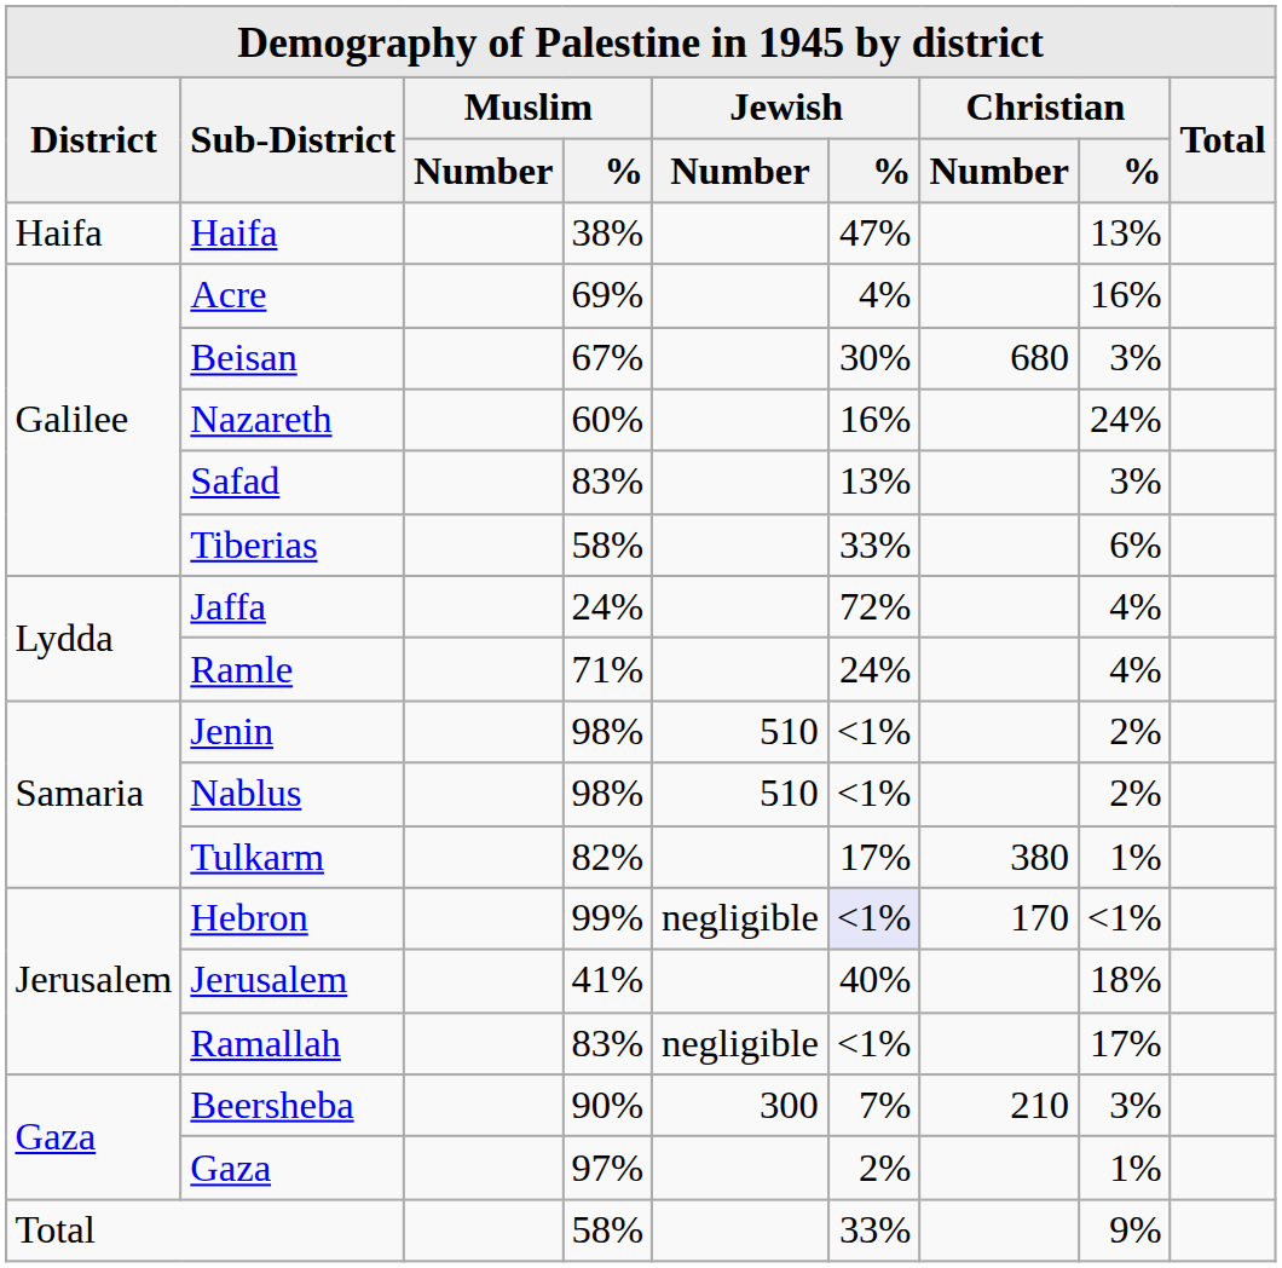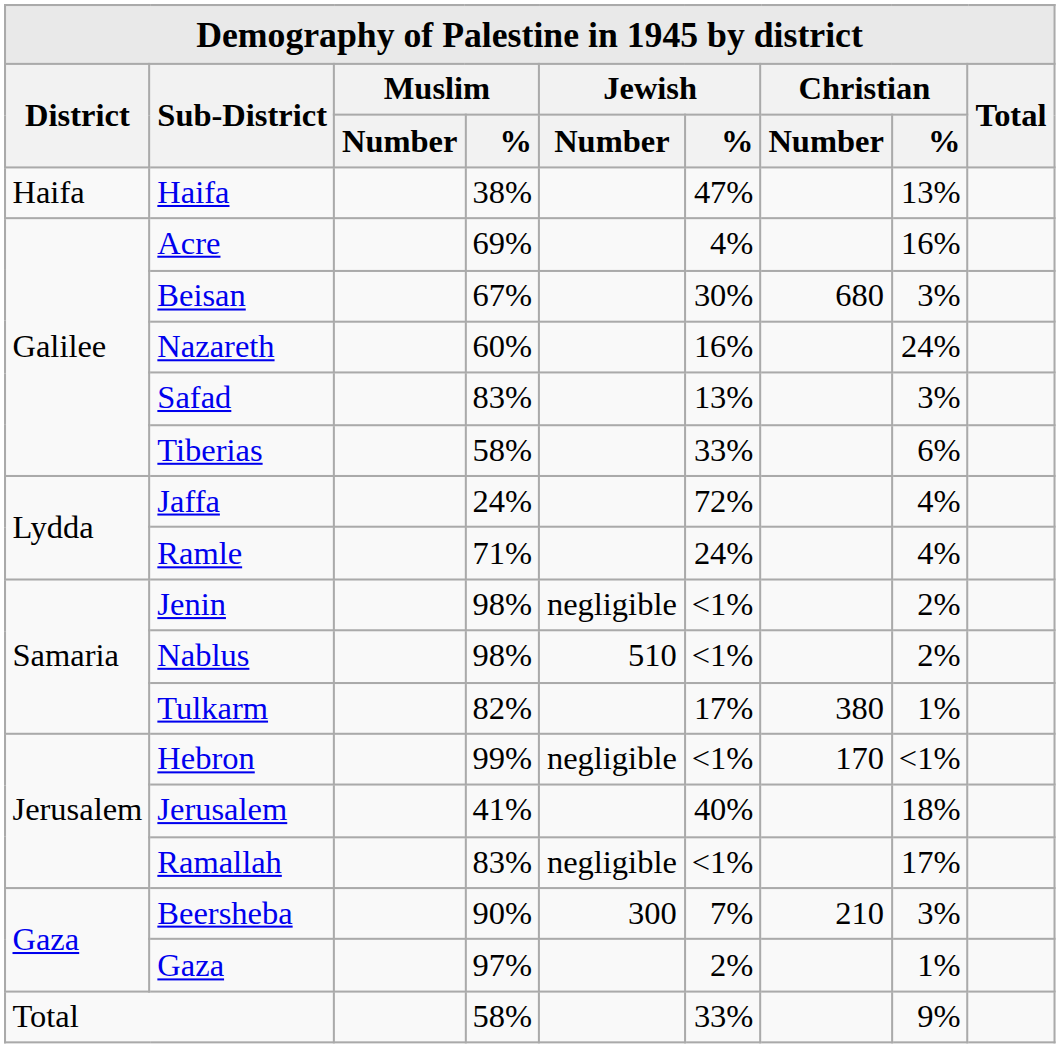Jenin | Jewish / Number: 510 -> negligible
Hebron | Jewish / %: lavender background -> no background
